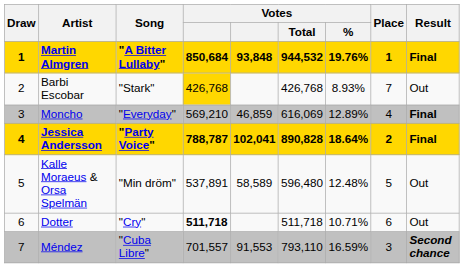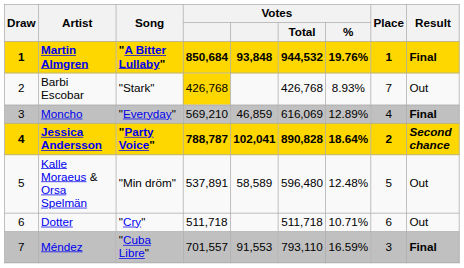Jessica Andersson | Result: Final -> Second chance
Dotter | column 4: bold -> normal
Méndez | Result: Second chance -> Final
